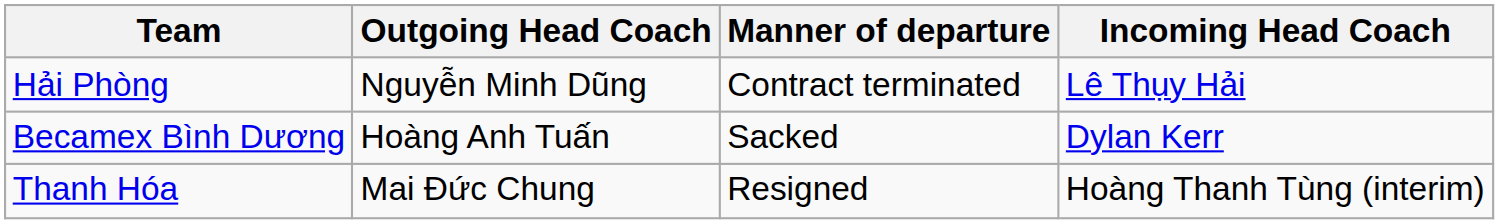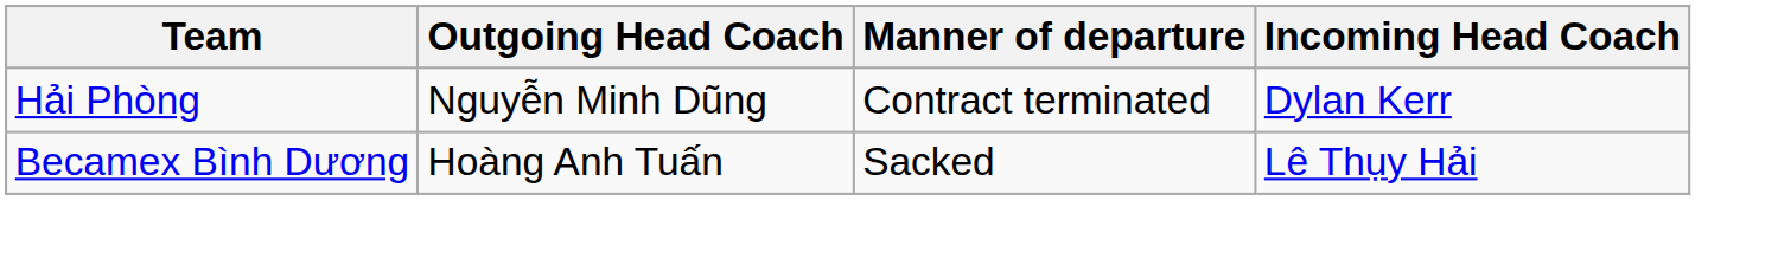Hải Phòng | Incoming Head Coach: Lê Thụy Hải -> Dylan Kerr
Becamex Bình Dương | Incoming Head Coach: Dylan Kerr -> Lê Thụy Hải
- row: Thanh Hóa | Mai Đức Chung | Resigned | Hoàng Thanh Tùng (interim)
